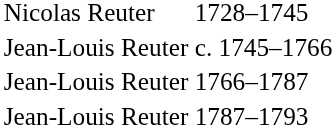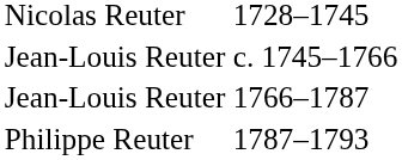1787–1793 | column 1: Jean-Louis Reuter -> Philippe Reuter
